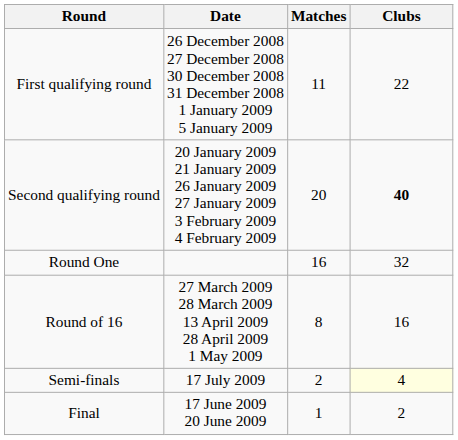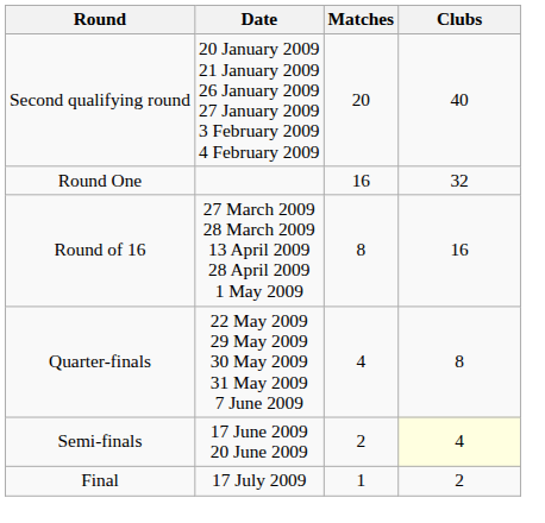- row: First qualifying round | 26 December 2008 27 December 2008 30 December 2008 31 December 2008 1 January 2009 5 January 2009 | 11 | 22
Second qualifying round | Clubs: bold -> normal
+ row: Quarter-finals | 22 May 2009 29 May 2009 30 May 2009 31 May 2009 7 June 2009 | 4 | 8
Semi-finals | Date: 17 July 2009 -> 17 June 2009 20 June 2009
Final | Date: 17 June 2009 20 June 2009 -> 17 July 2009
